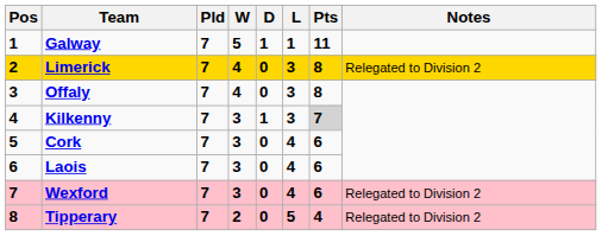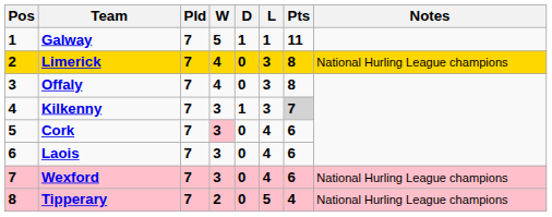Limerick | Notes: Relegated to Division 2 -> National Hurling League champions
Cork | W: no background -> pink background
Wexford | Notes: Relegated to Division 2 -> National Hurling League champions
Tipperary | Notes: Relegated to Division 2 -> National Hurling League champions
